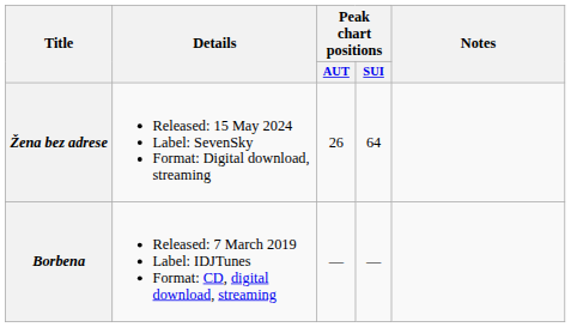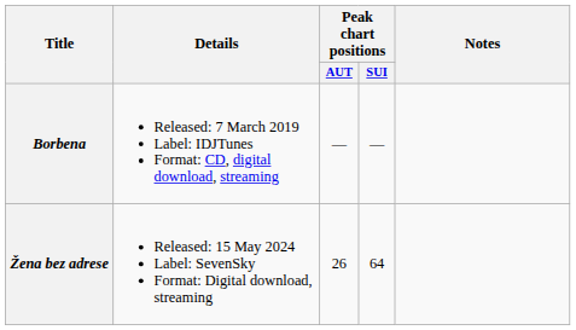rows swapped: Borbena <-> Žena bez adrese
